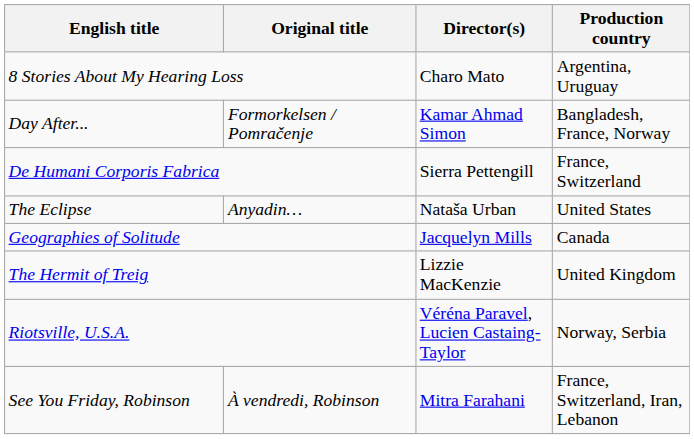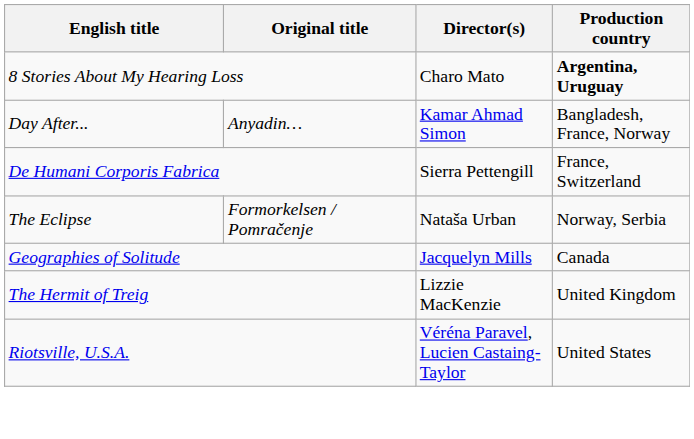8 Stories About My Hearing Loss | Production country: normal -> bold
Day After... | Original title: Formorkelsen / Pomračenje -> Anyadin…
The Eclipse | Original title: Anyadin… -> Formorkelsen / Pomračenje
The Eclipse | Production country: United States -> Norway, Serbia
Riotsville, U.S.A. | Production country: Norway, Serbia -> United States
- row: See You Friday, Robinson | À vendredi, Robinson | Mitra Farahani | France, Switzerland, Iran, Lebanon
